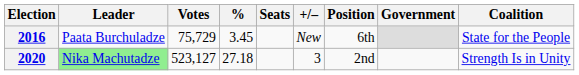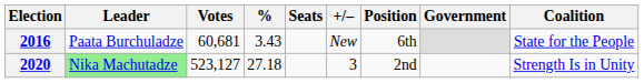2016 | Votes: 75,729 -> 60,681
2016 | %: 3.45 -> 3.43
